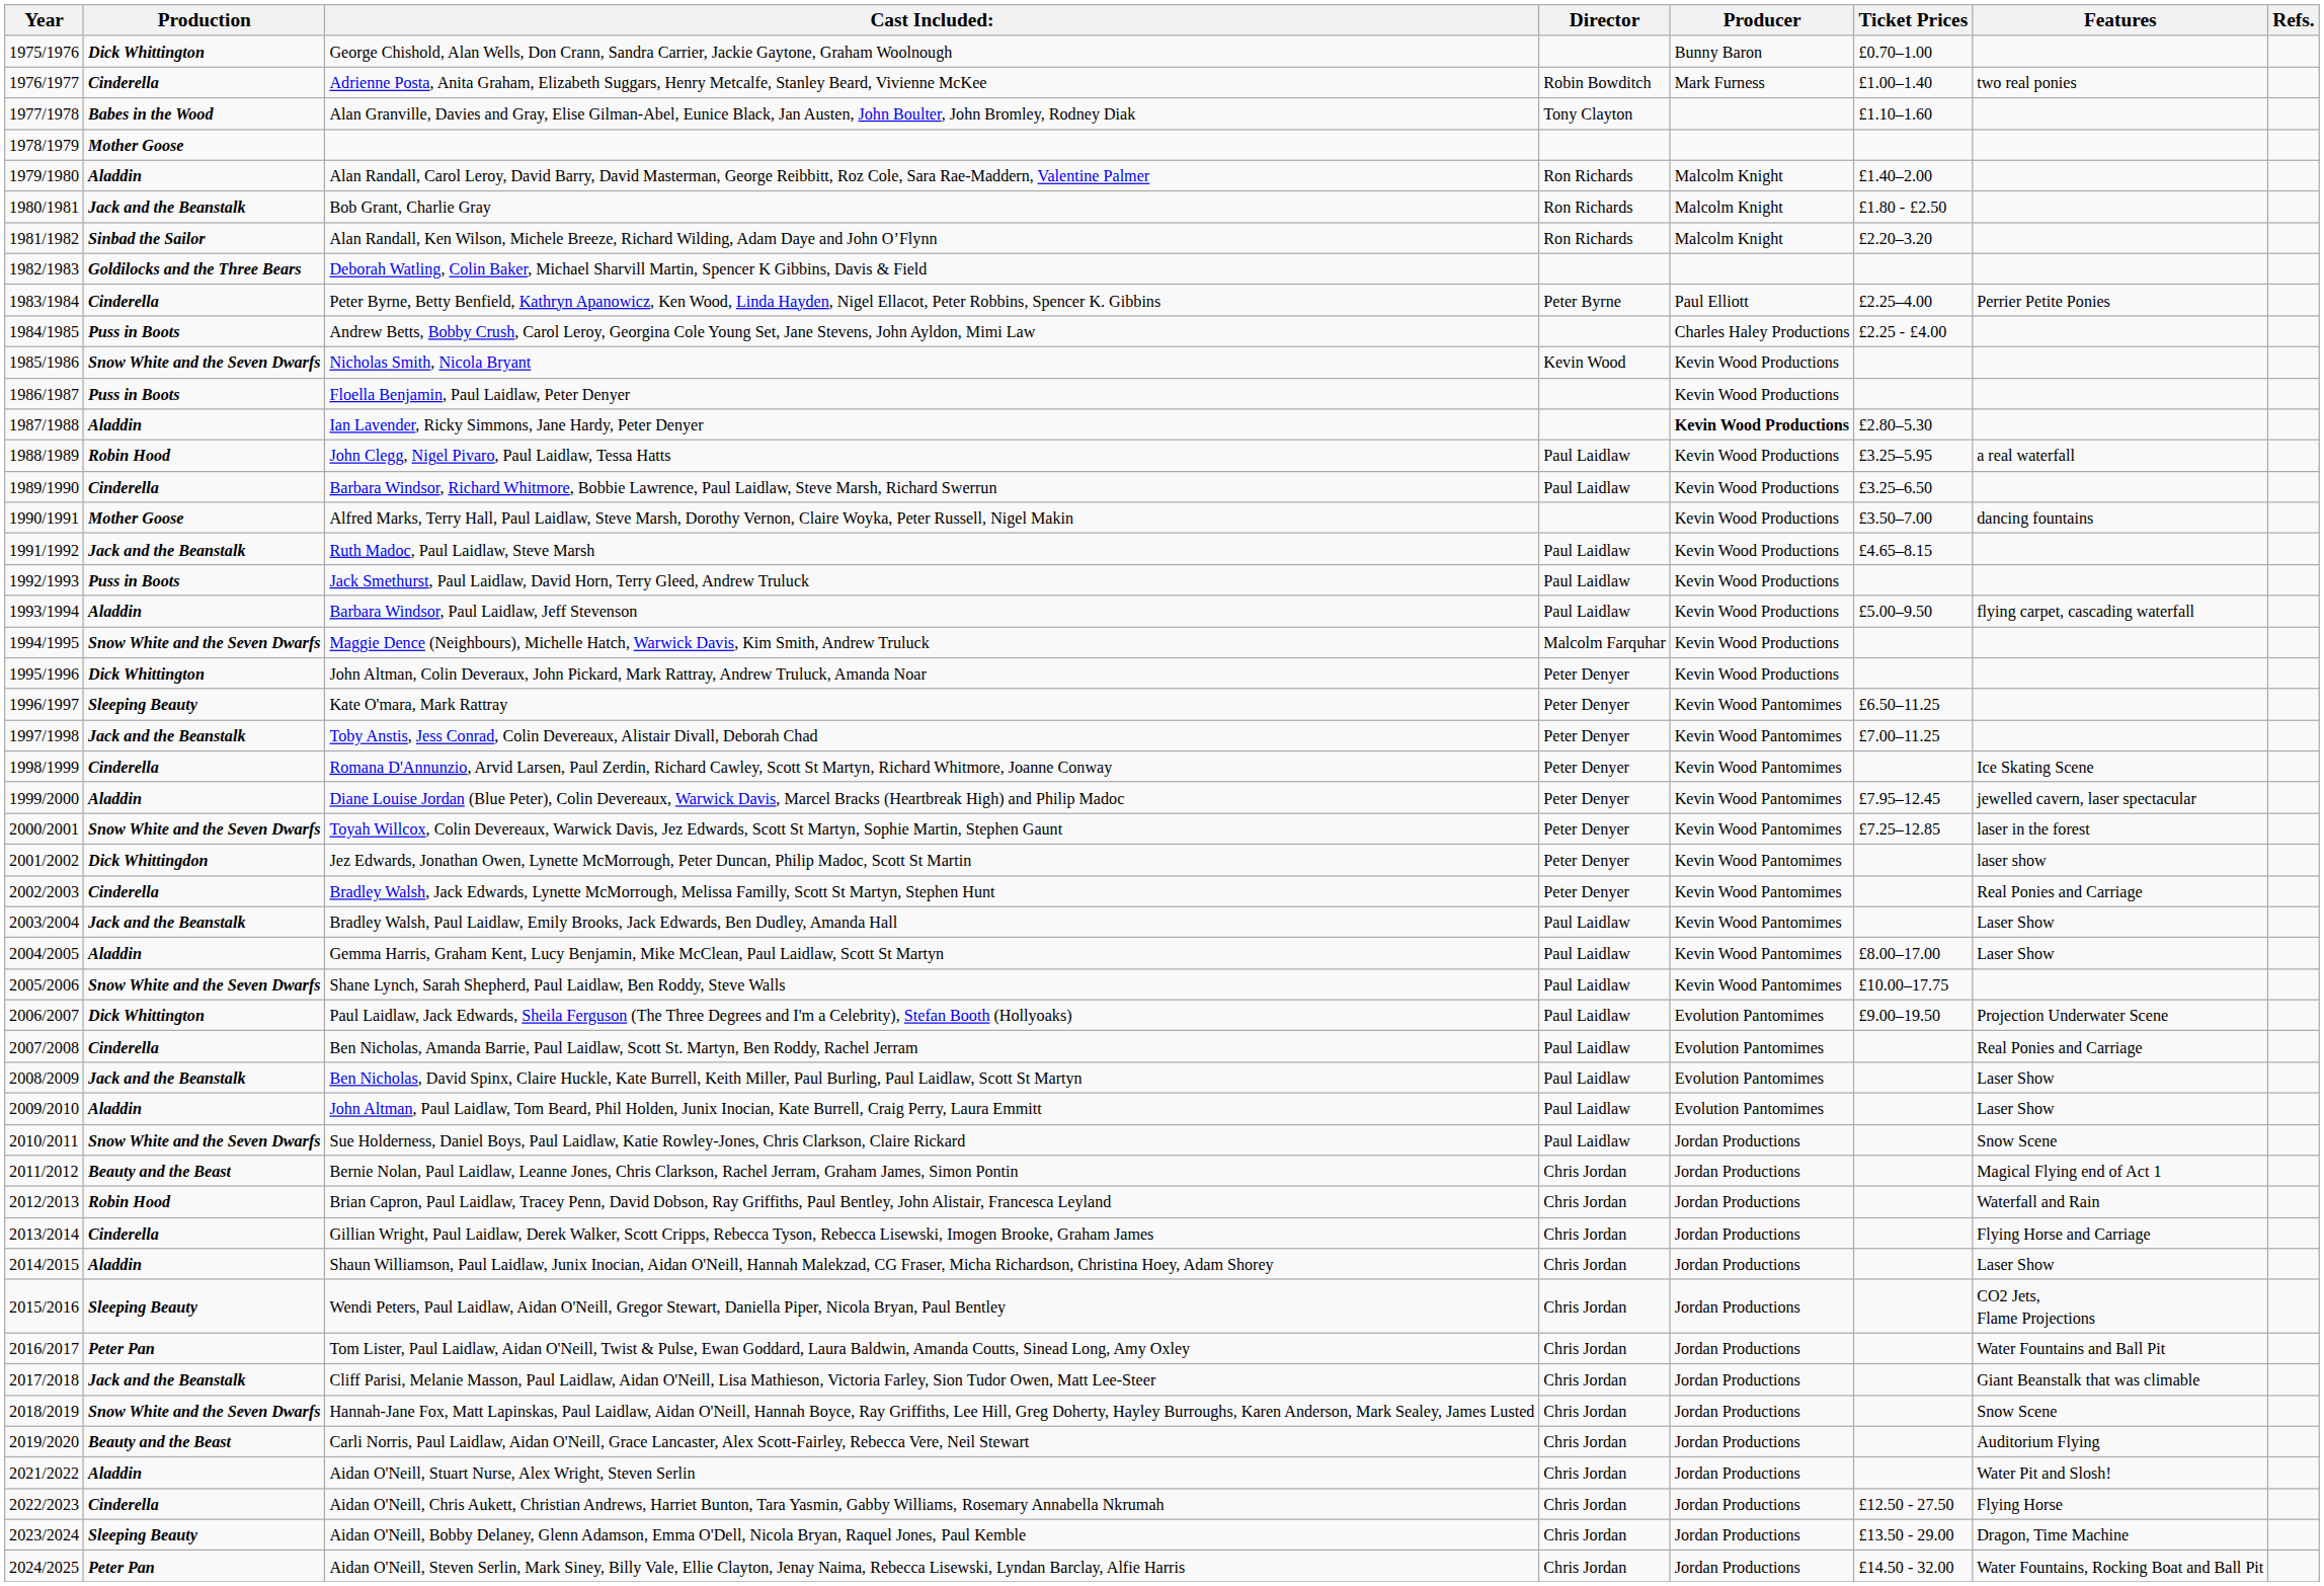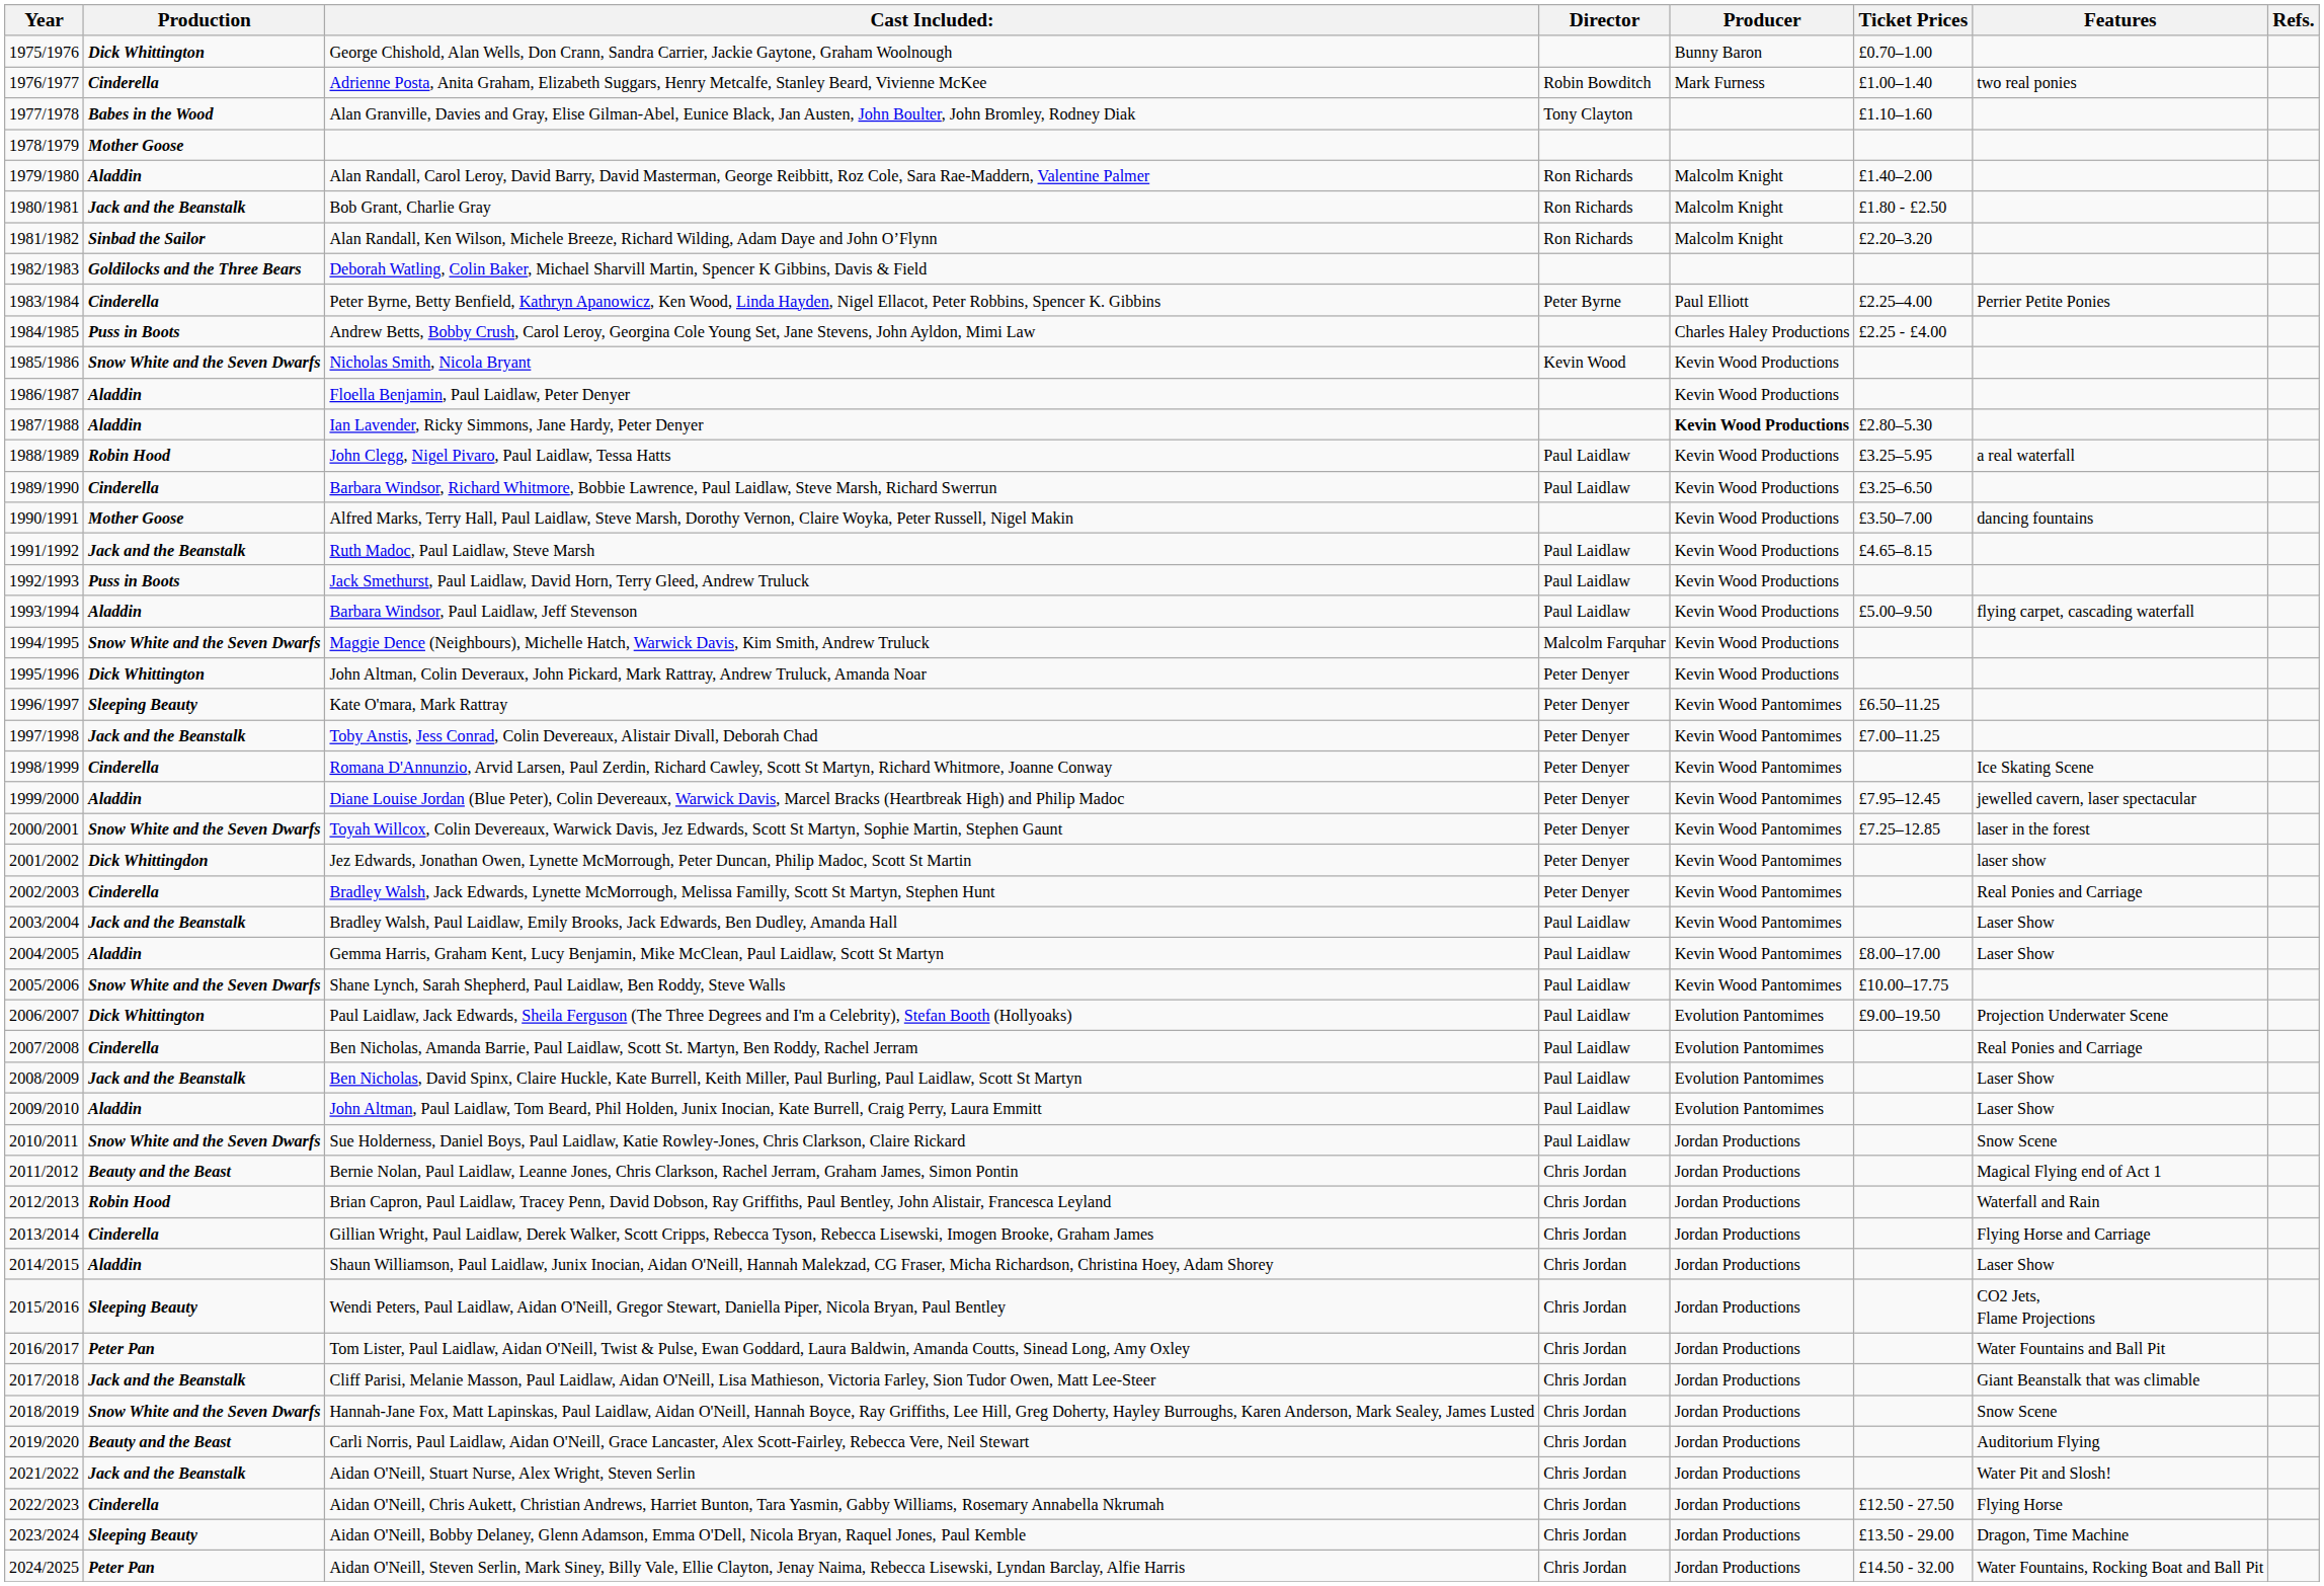Floella Benjamin, Paul Laidlaw, Peter Denyer | Production: Puss in Boots -> Aladdin
Aidan O'Neill, Stuart Nurse, Alex Wright, Steven Serlin | Production: Aladdin -> Jack and the Beanstalk
